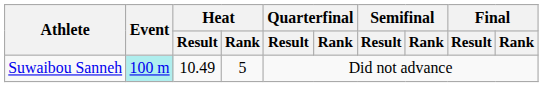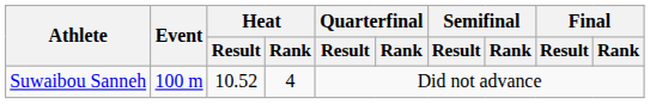Suwaibou Sanneh | Event: paleturquoise background -> no background
Suwaibou Sanneh | Heat / Result: 10.49 -> 10.52
Suwaibou Sanneh | Heat / Rank: 5 -> 4
